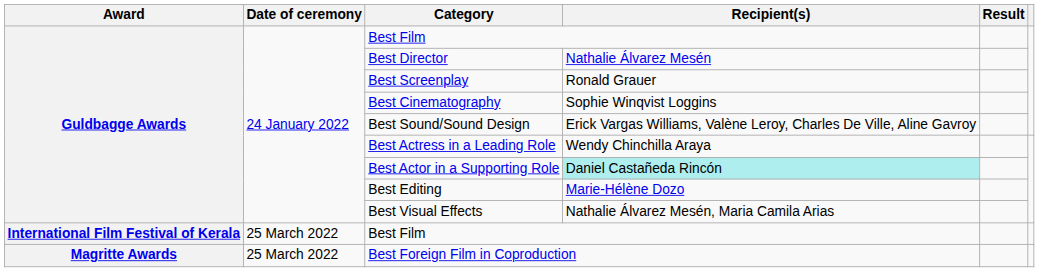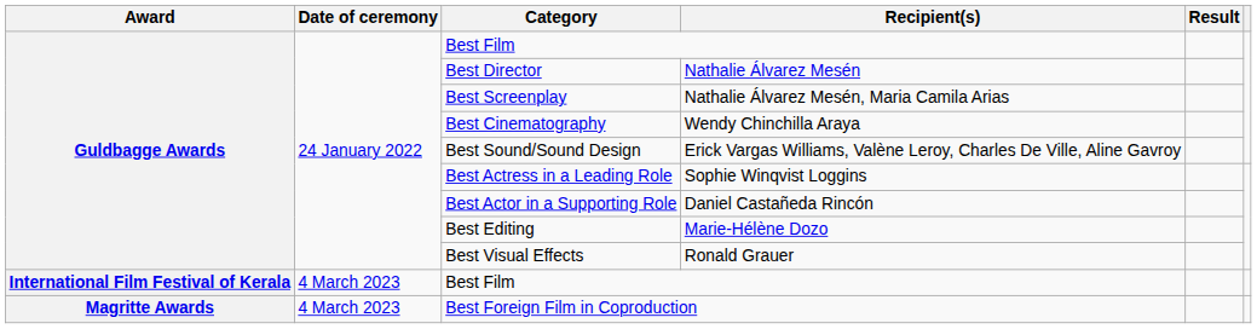Best Screenplay | Recipient(s): Ronald Grauer -> Nathalie Álvarez Mesén, Maria Camila Arias
Best Cinematography | Recipient(s): Sophie Winqvist Loggins -> Wendy Chinchilla Araya
Best Actress in a Leading Role | Recipient(s): Wendy Chinchilla Araya -> Sophie Winqvist Loggins
Best Actor in a Supporting Role | Recipient(s): paleturquoise background -> no background
Best Visual Effects | Recipient(s): Nathalie Álvarez Mesén, Maria Camila Arias -> Ronald Grauer
International Film Festival of Kerala / Best Film | Date of ceremony: 25 March 2022 -> 4 March 2023
Best Foreign Film in Coproduction | Date of ceremony: 25 March 2022 -> 4 March 2023
